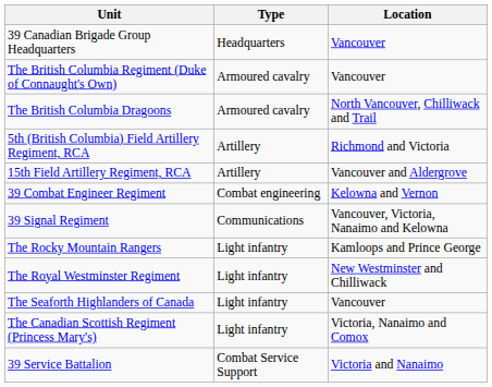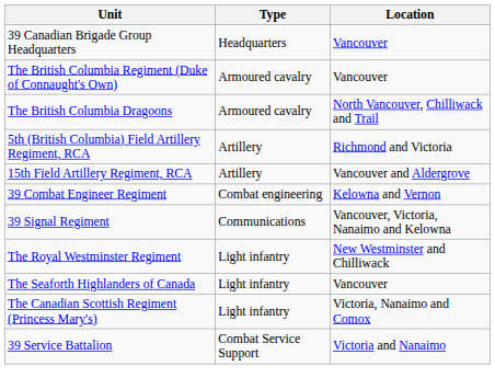- row: The Rocky Mountain Rangers | Light infantry | Kamloops and Prince George
